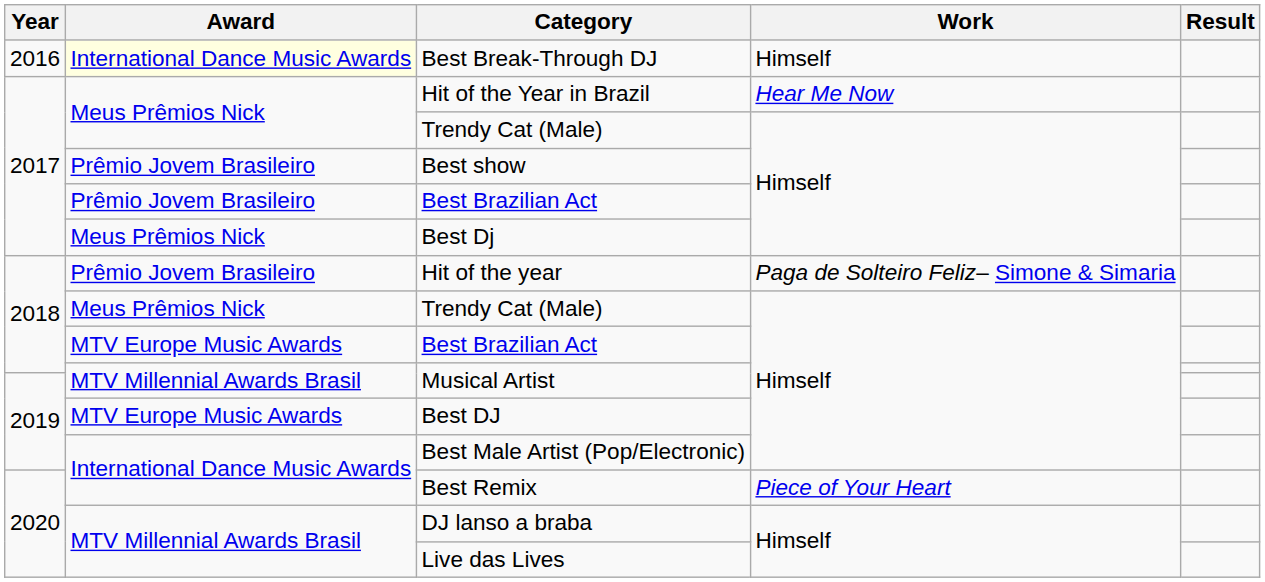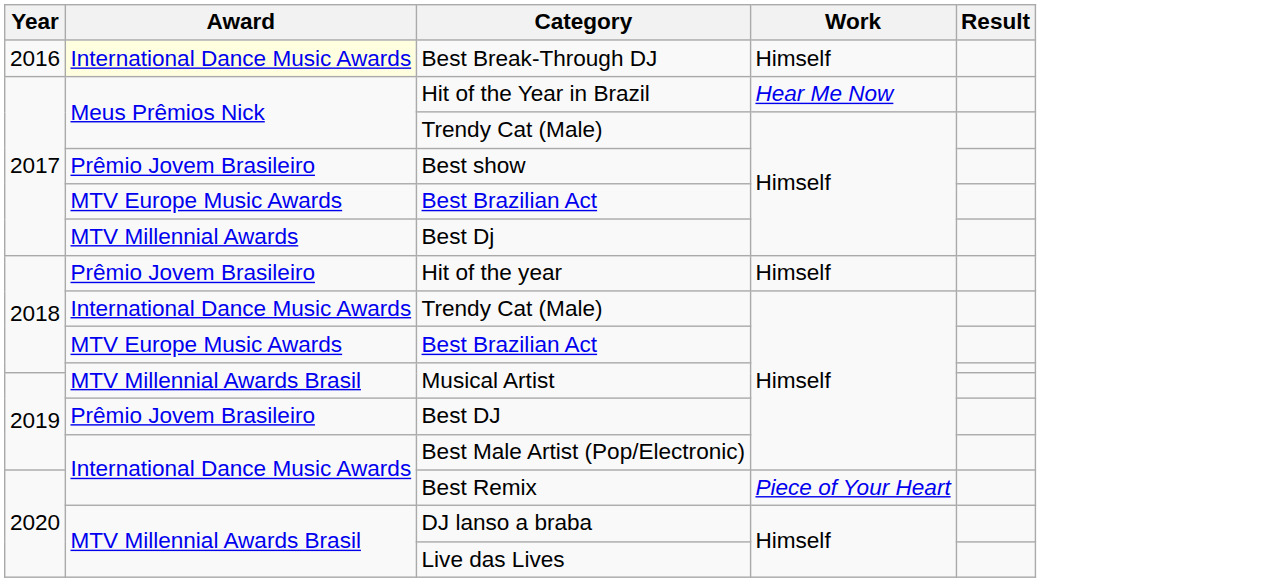2017 / Best Brazilian Act | Award: Prêmio Jovem Brasileiro -> MTV Europe Music Awards
Best Dj | Award: Meus Prêmios Nick -> MTV Millennial Awards
Hit of the year | Work: Paga de Solteiro Feliz– Simone & Simaria -> Himself
2018 / Trendy Cat (Male) | Award: Meus Prêmios Nick -> International Dance Music Awards
Best DJ | Award: MTV Europe Music Awards -> Prêmio Jovem Brasileiro
